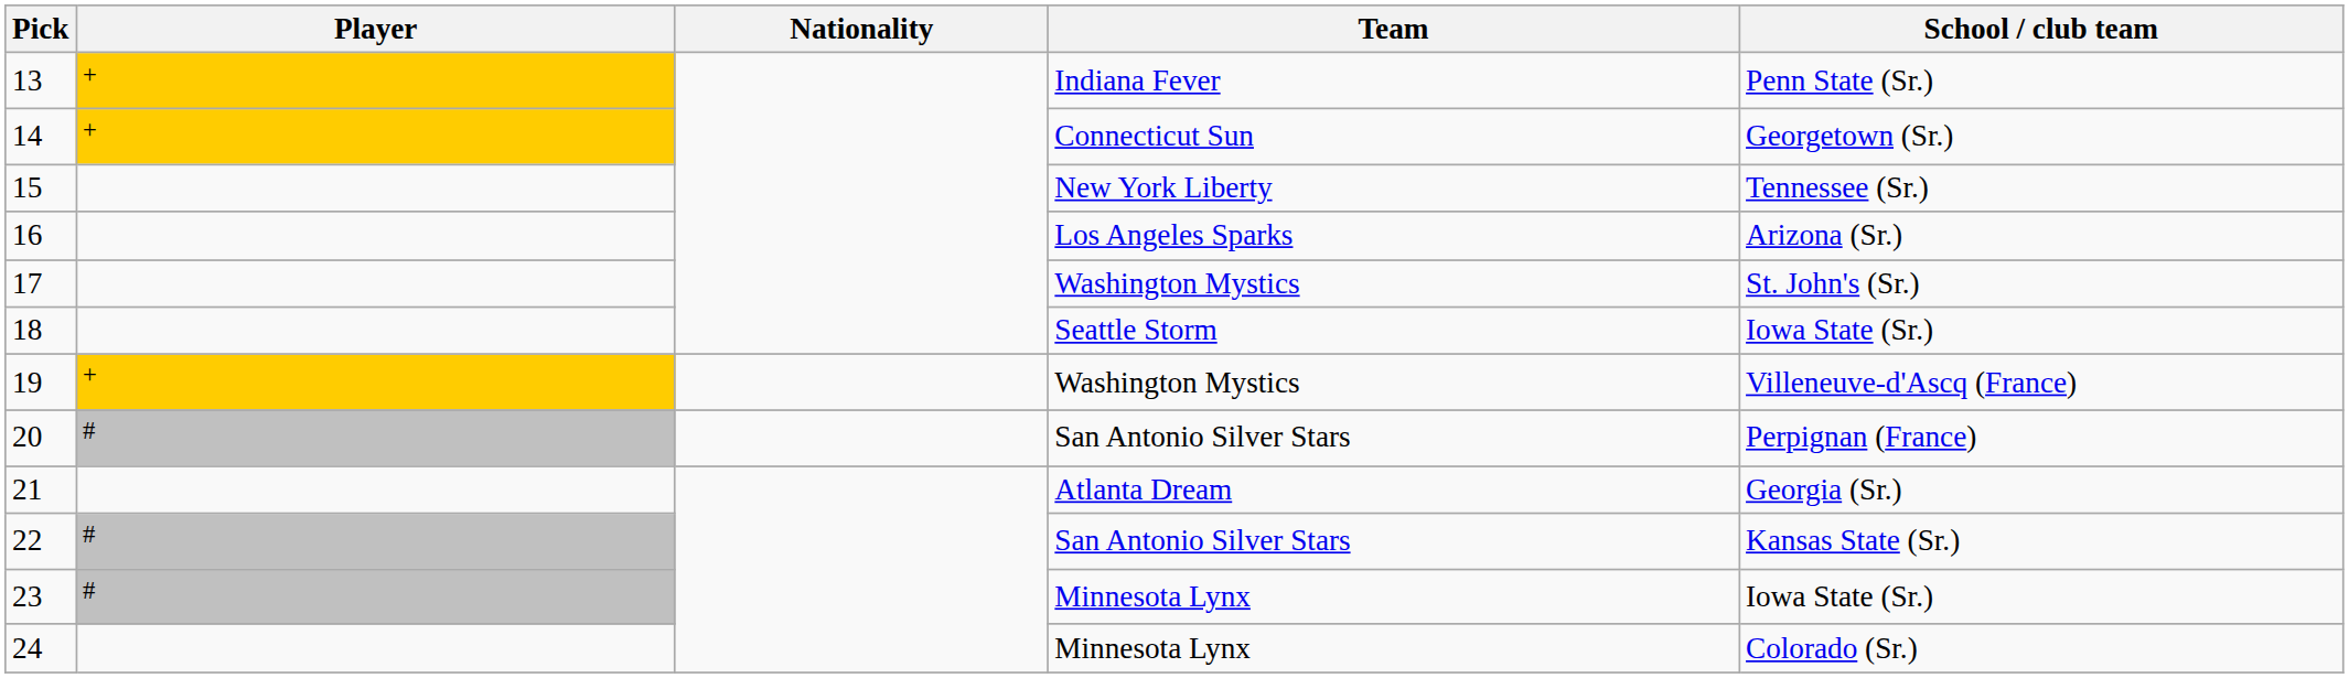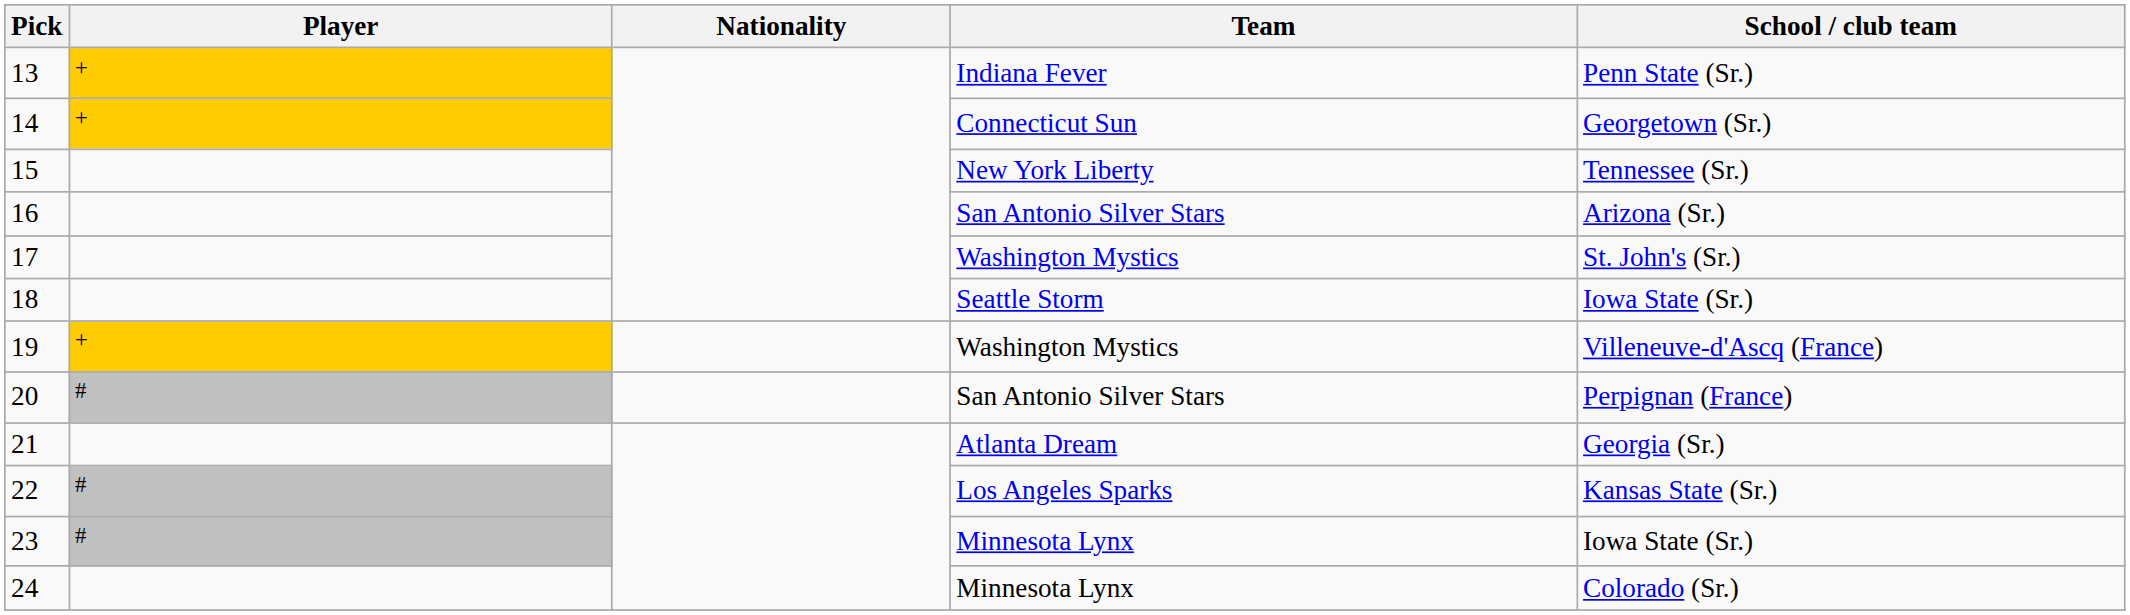16 | Team: Los Angeles Sparks -> San Antonio Silver Stars
22 | Team: San Antonio Silver Stars -> Los Angeles Sparks
